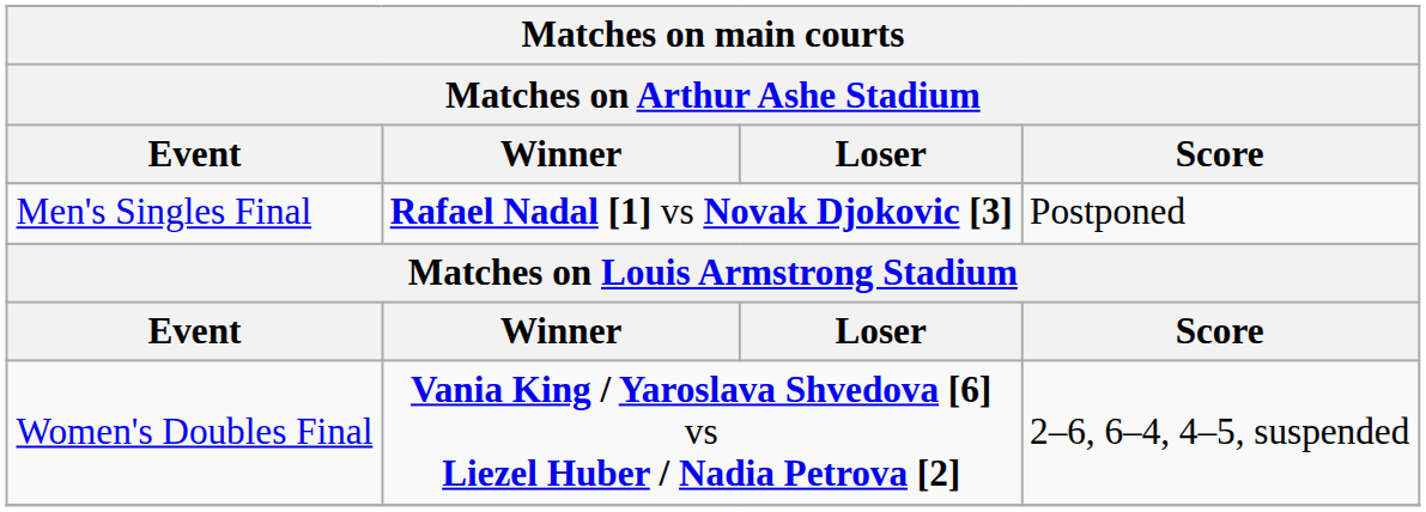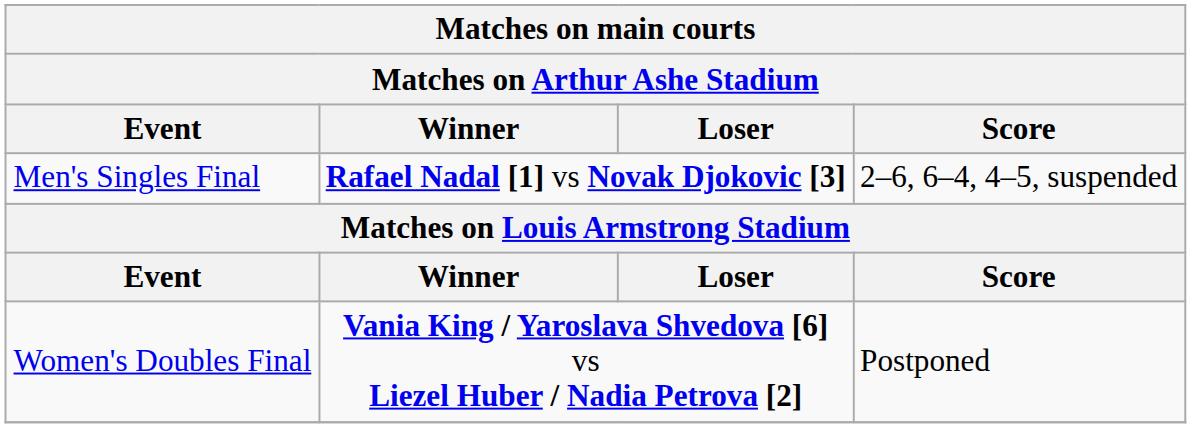Men's Singles Final | Score: Postponed -> 2–6, 6–4, 4–5, suspended
Women's Doubles Final | Score: 2–6, 6–4, 4–5, suspended -> Postponed
